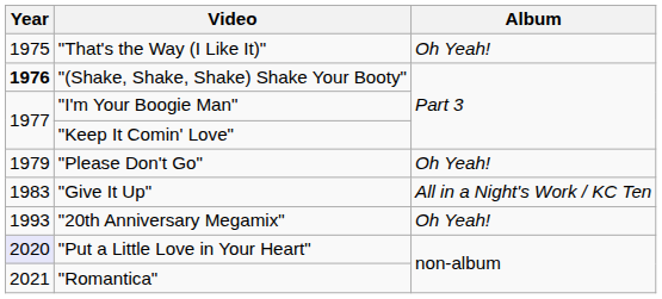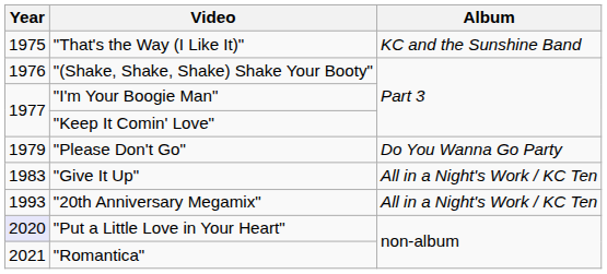"That's the Way (I Like It)" | Album: Oh Yeah! -> KC and the Sunshine Band
"(Shake, Shake, Shake) Shake Your Booty" | Year: bold -> normal
"Please Don't Go" | Album: Oh Yeah! -> Do You Wanna Go Party
"20th Anniversary Megamix" | Album: Oh Yeah! -> All in a Night's Work / KC Ten
